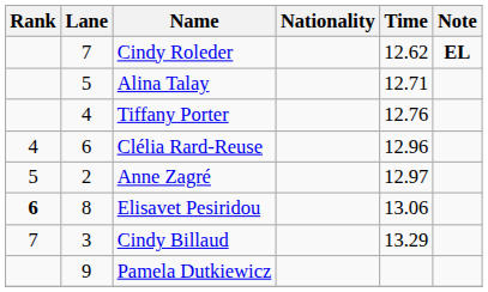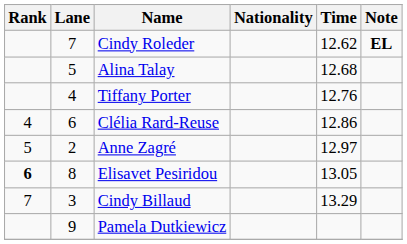Alina Talay | Time: 12.71 -> 12.68
Clélia Rard-Reuse | Time: 12.96 -> 12.86
Elisavet Pesiridou | Time: 13.06 -> 13.05
